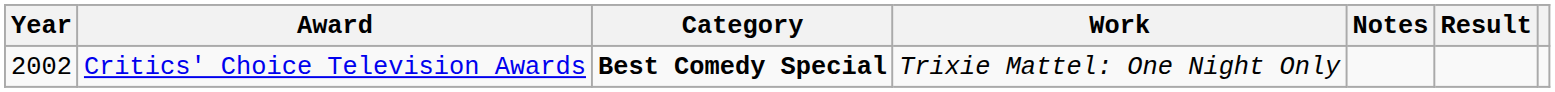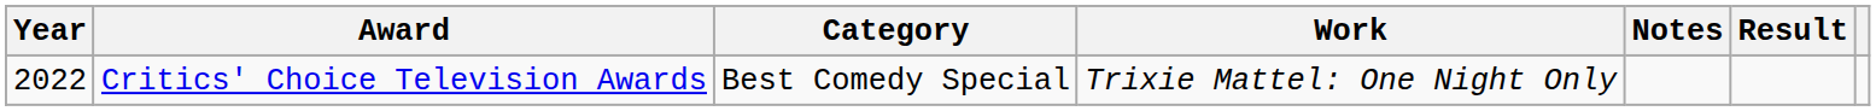Critics' Choice Television Awards | Year: 2002 -> 2022
Critics' Choice Television Awards | Category: bold -> normal
